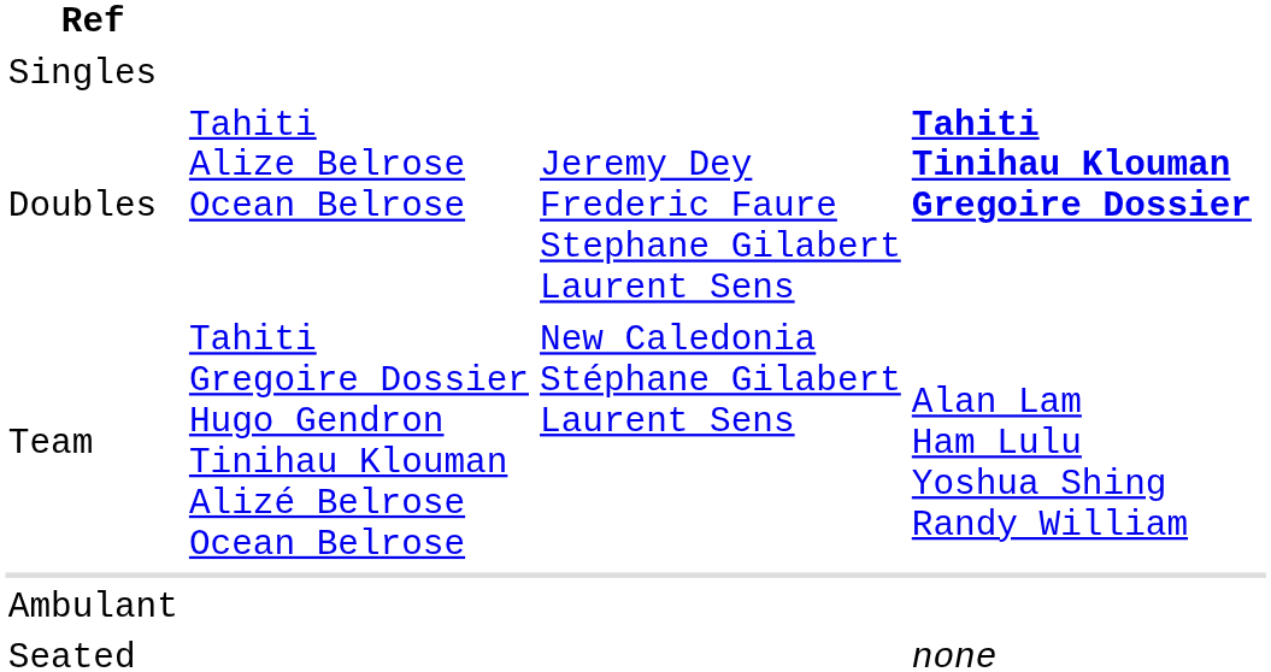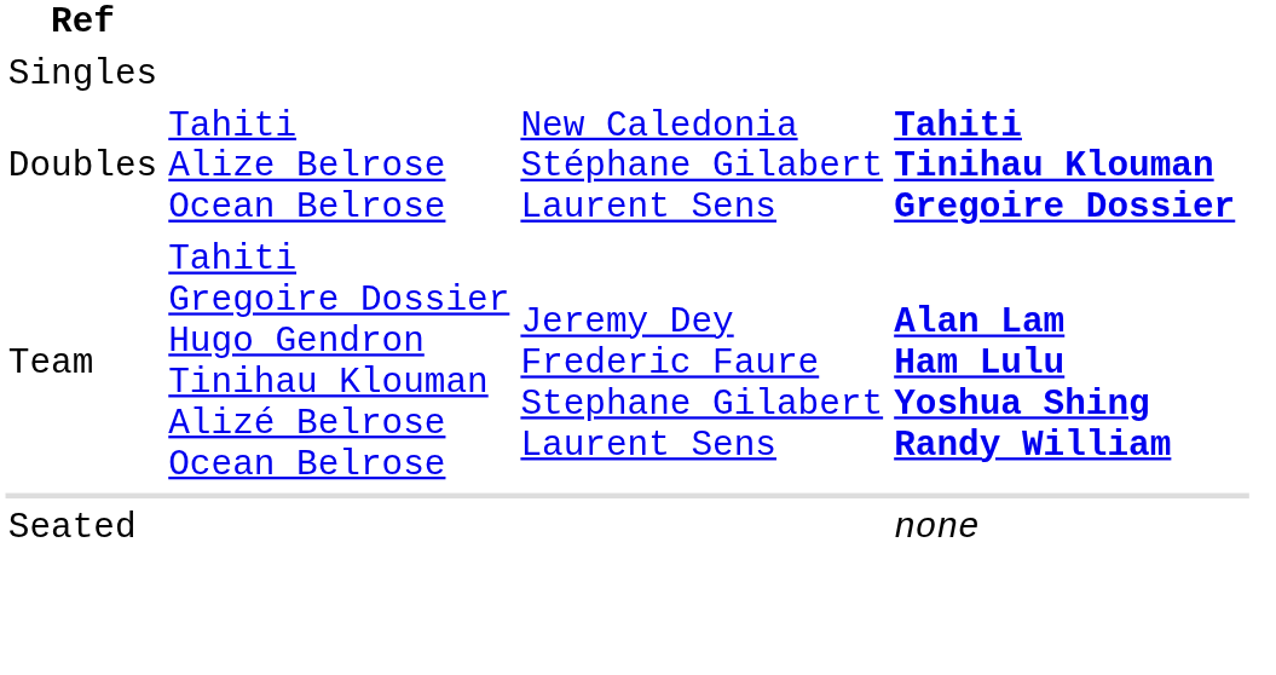Doubles | column 3: Jeremy Dey Frederic Faure Stephane Gilabert Laurent Sens -> New Caledonia Stéphane Gilabert Laurent Sens
Team | column 3: New Caledonia Stéphane Gilabert Laurent Sens -> Jeremy Dey Frederic Faure Stephane Gilabert Laurent Sens
Team | column 4: normal -> bold
- row: Ambulant
